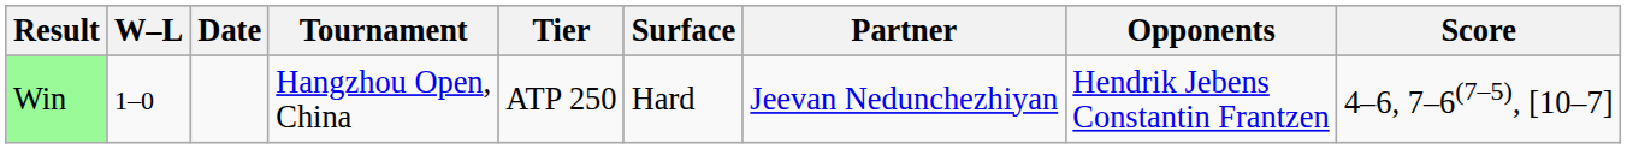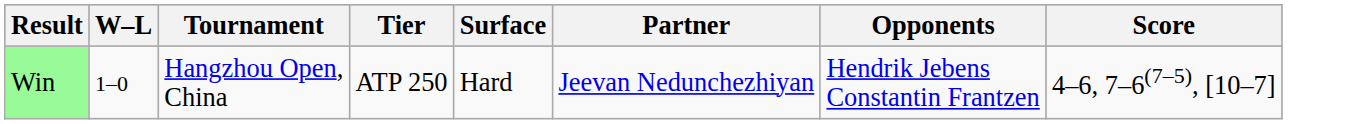- column: Date
